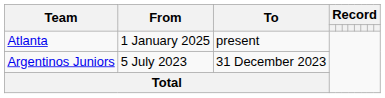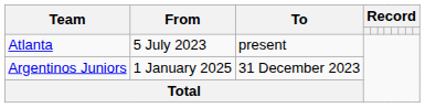Atlanta | From: 1 January 2025 -> 5 July 2023
Argentinos Juniors | From: 5 July 2023 -> 1 January 2025
